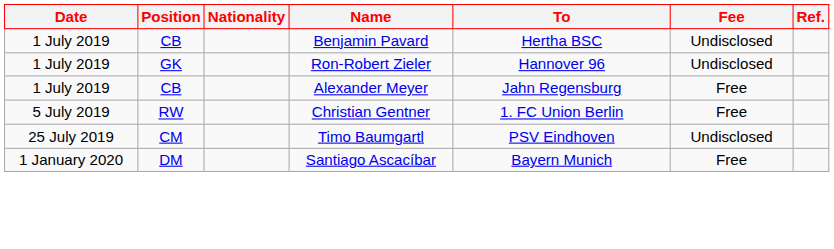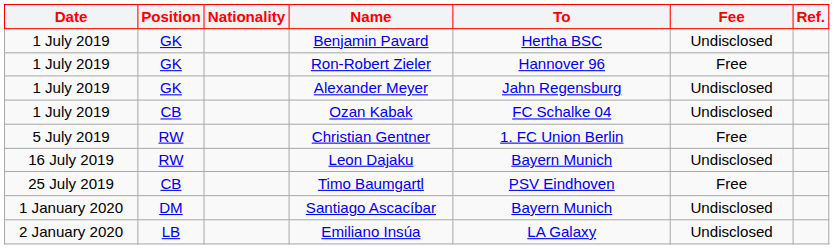Benjamin Pavard | Position: CB -> GK
Ron-Robert Zieler | Fee: Undisclosed -> Free
Alexander Meyer | Position: CB -> GK
Alexander Meyer | Fee: Free -> Undisclosed
+ row: 1 July 2019 | CB | Ozan Kabak | FC Schalke 04 | Undisclosed
+ row: 16 July 2019 | RW | Leon Dajaku | Bayern Munich | Undisclosed
Timo Baumgartl | Position: CM -> CB
Timo Baumgartl | Fee: Undisclosed -> Free
Santiago Ascacíbar | Fee: Free -> Undisclosed
+ row: 2 January 2020 | LB | Emiliano Insúa | LA Galaxy | Undisclosed
